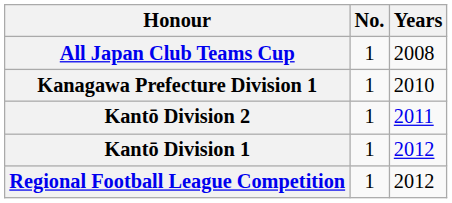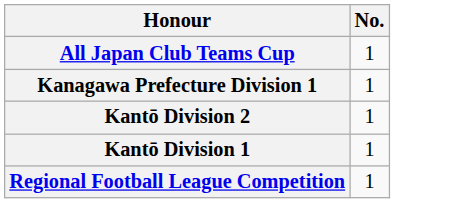- column: Years | 2008 | 2010 | 2011 | 2012 | 2012
